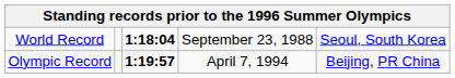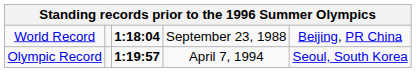World Record | column 5: Seoul, South Korea -> Beijing, PR China
Olympic Record | column 5: Beijing, PR China -> Seoul, South Korea
